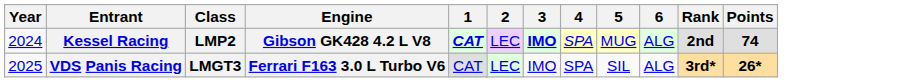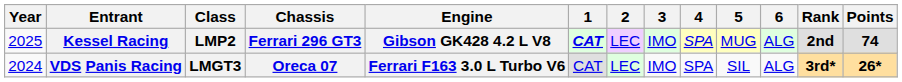+ column: Chassis | Ferrari 296 GT3 | Oreca 07
Kessel Racing | Year: 2024 -> 2025
Kessel Racing | 3: bold -> normal
VDS Panis Racing | Year: 2025 -> 2024
